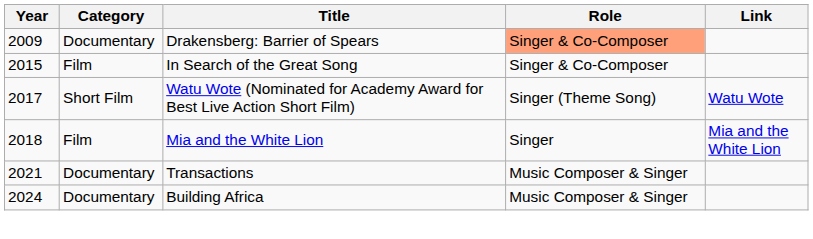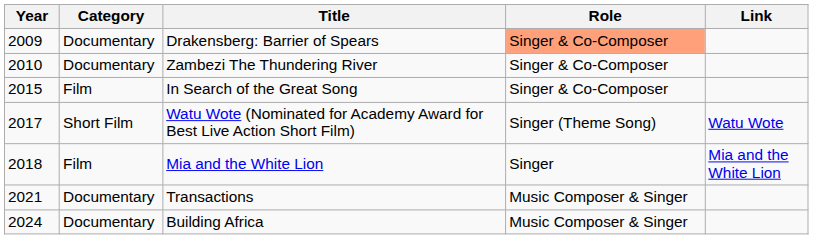+ row: 2010 | Documentary | Zambezi The Thundering River | Singer & Co-Composer
